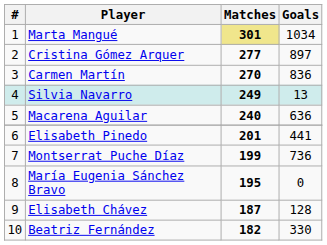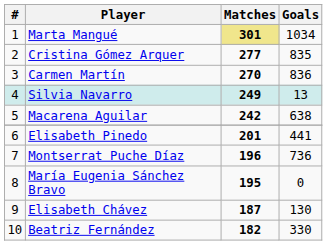Cristina Gómez Arquer | Goals: 897 -> 835
Macarena Aguilar | Matches: 240 -> 242
Macarena Aguilar | Goals: 636 -> 638
Montserrat Puche Díaz | Matches: 199 -> 196
Elisabeth Chávez | Goals: 128 -> 130
